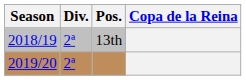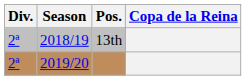columns swapped: Season <-> Div.
